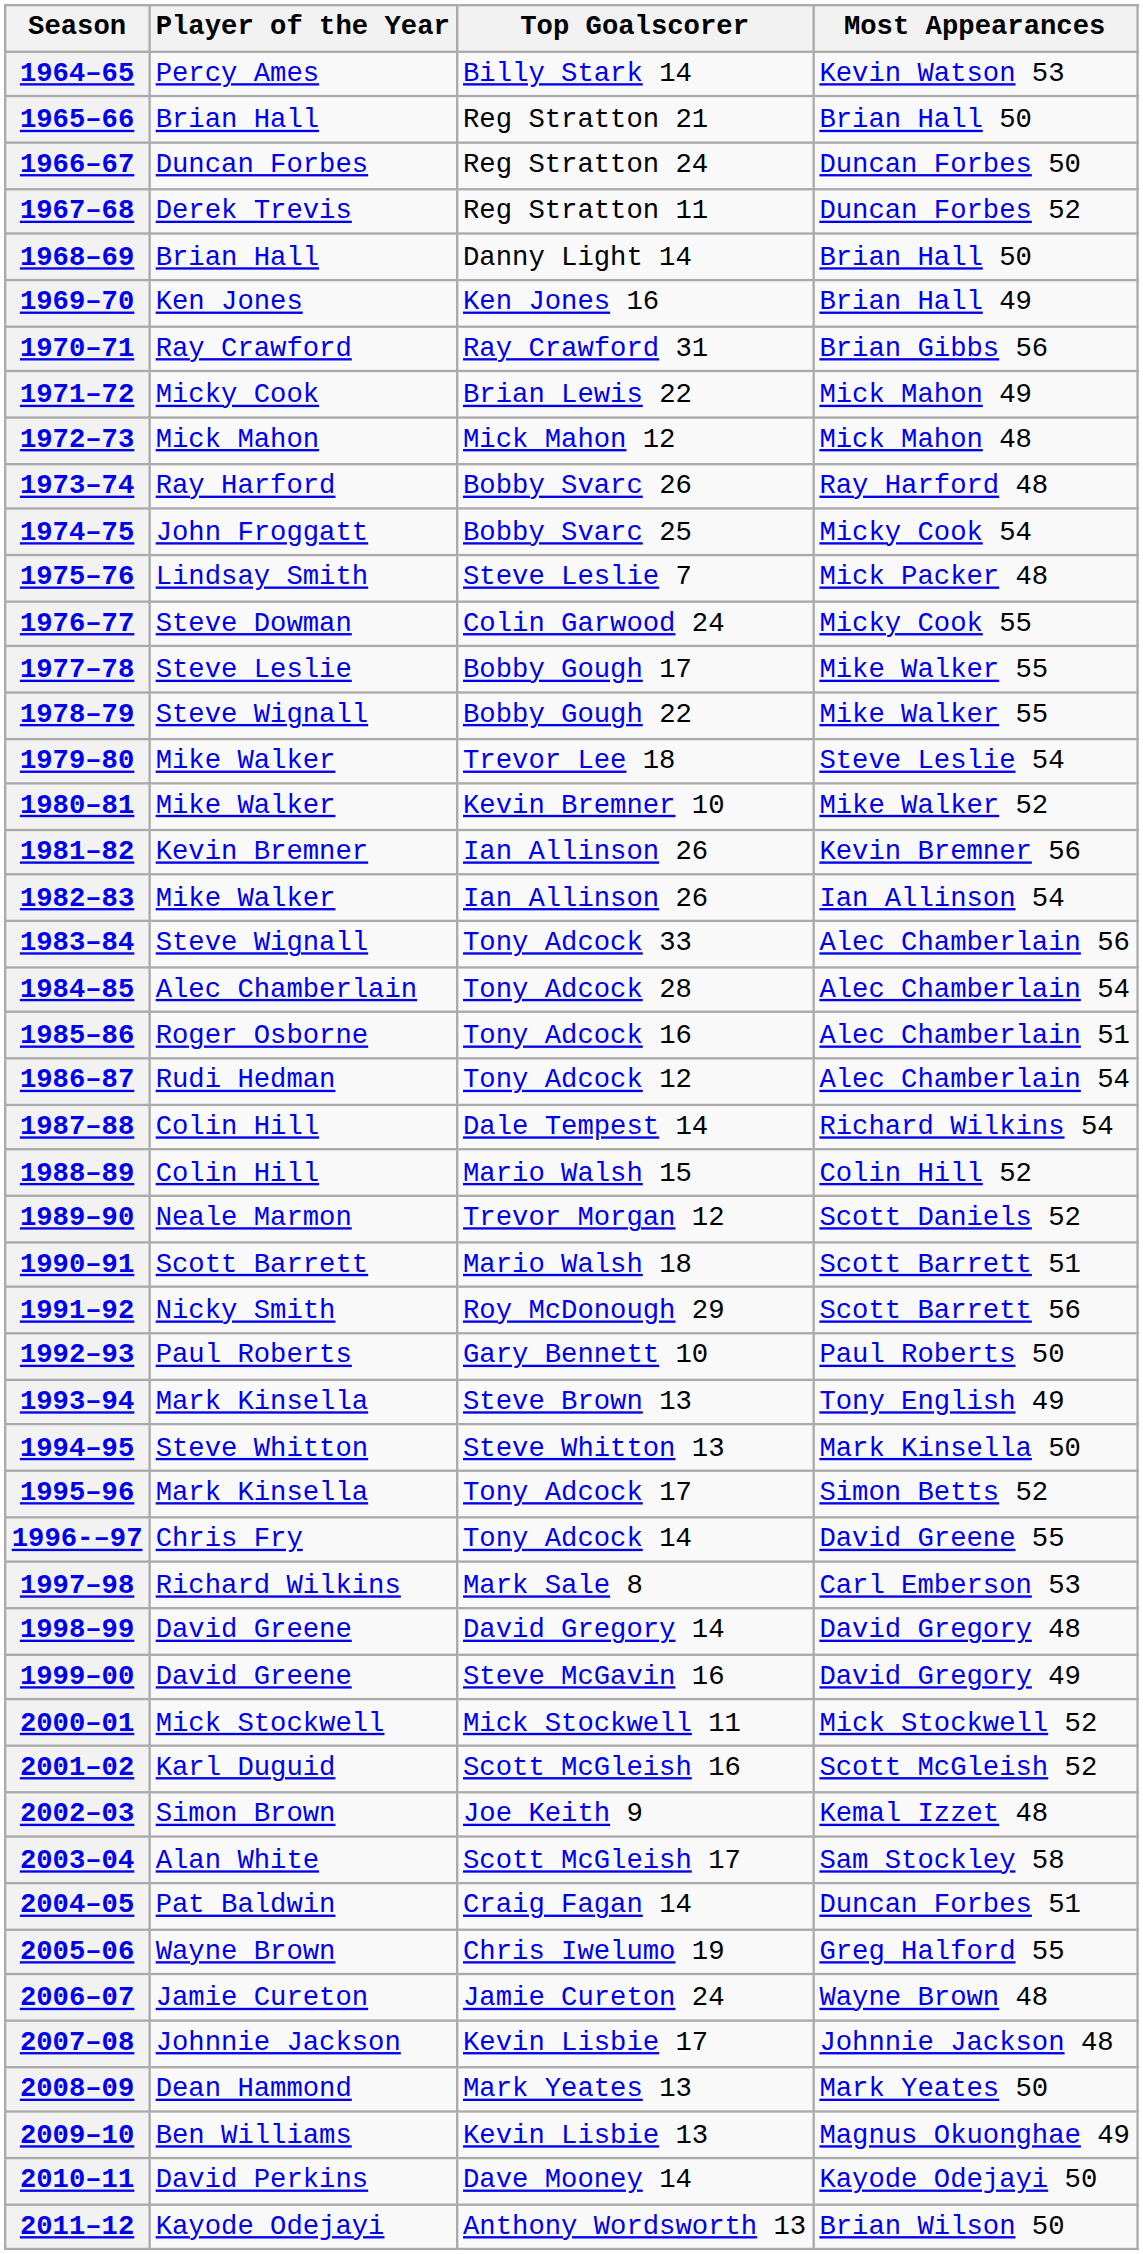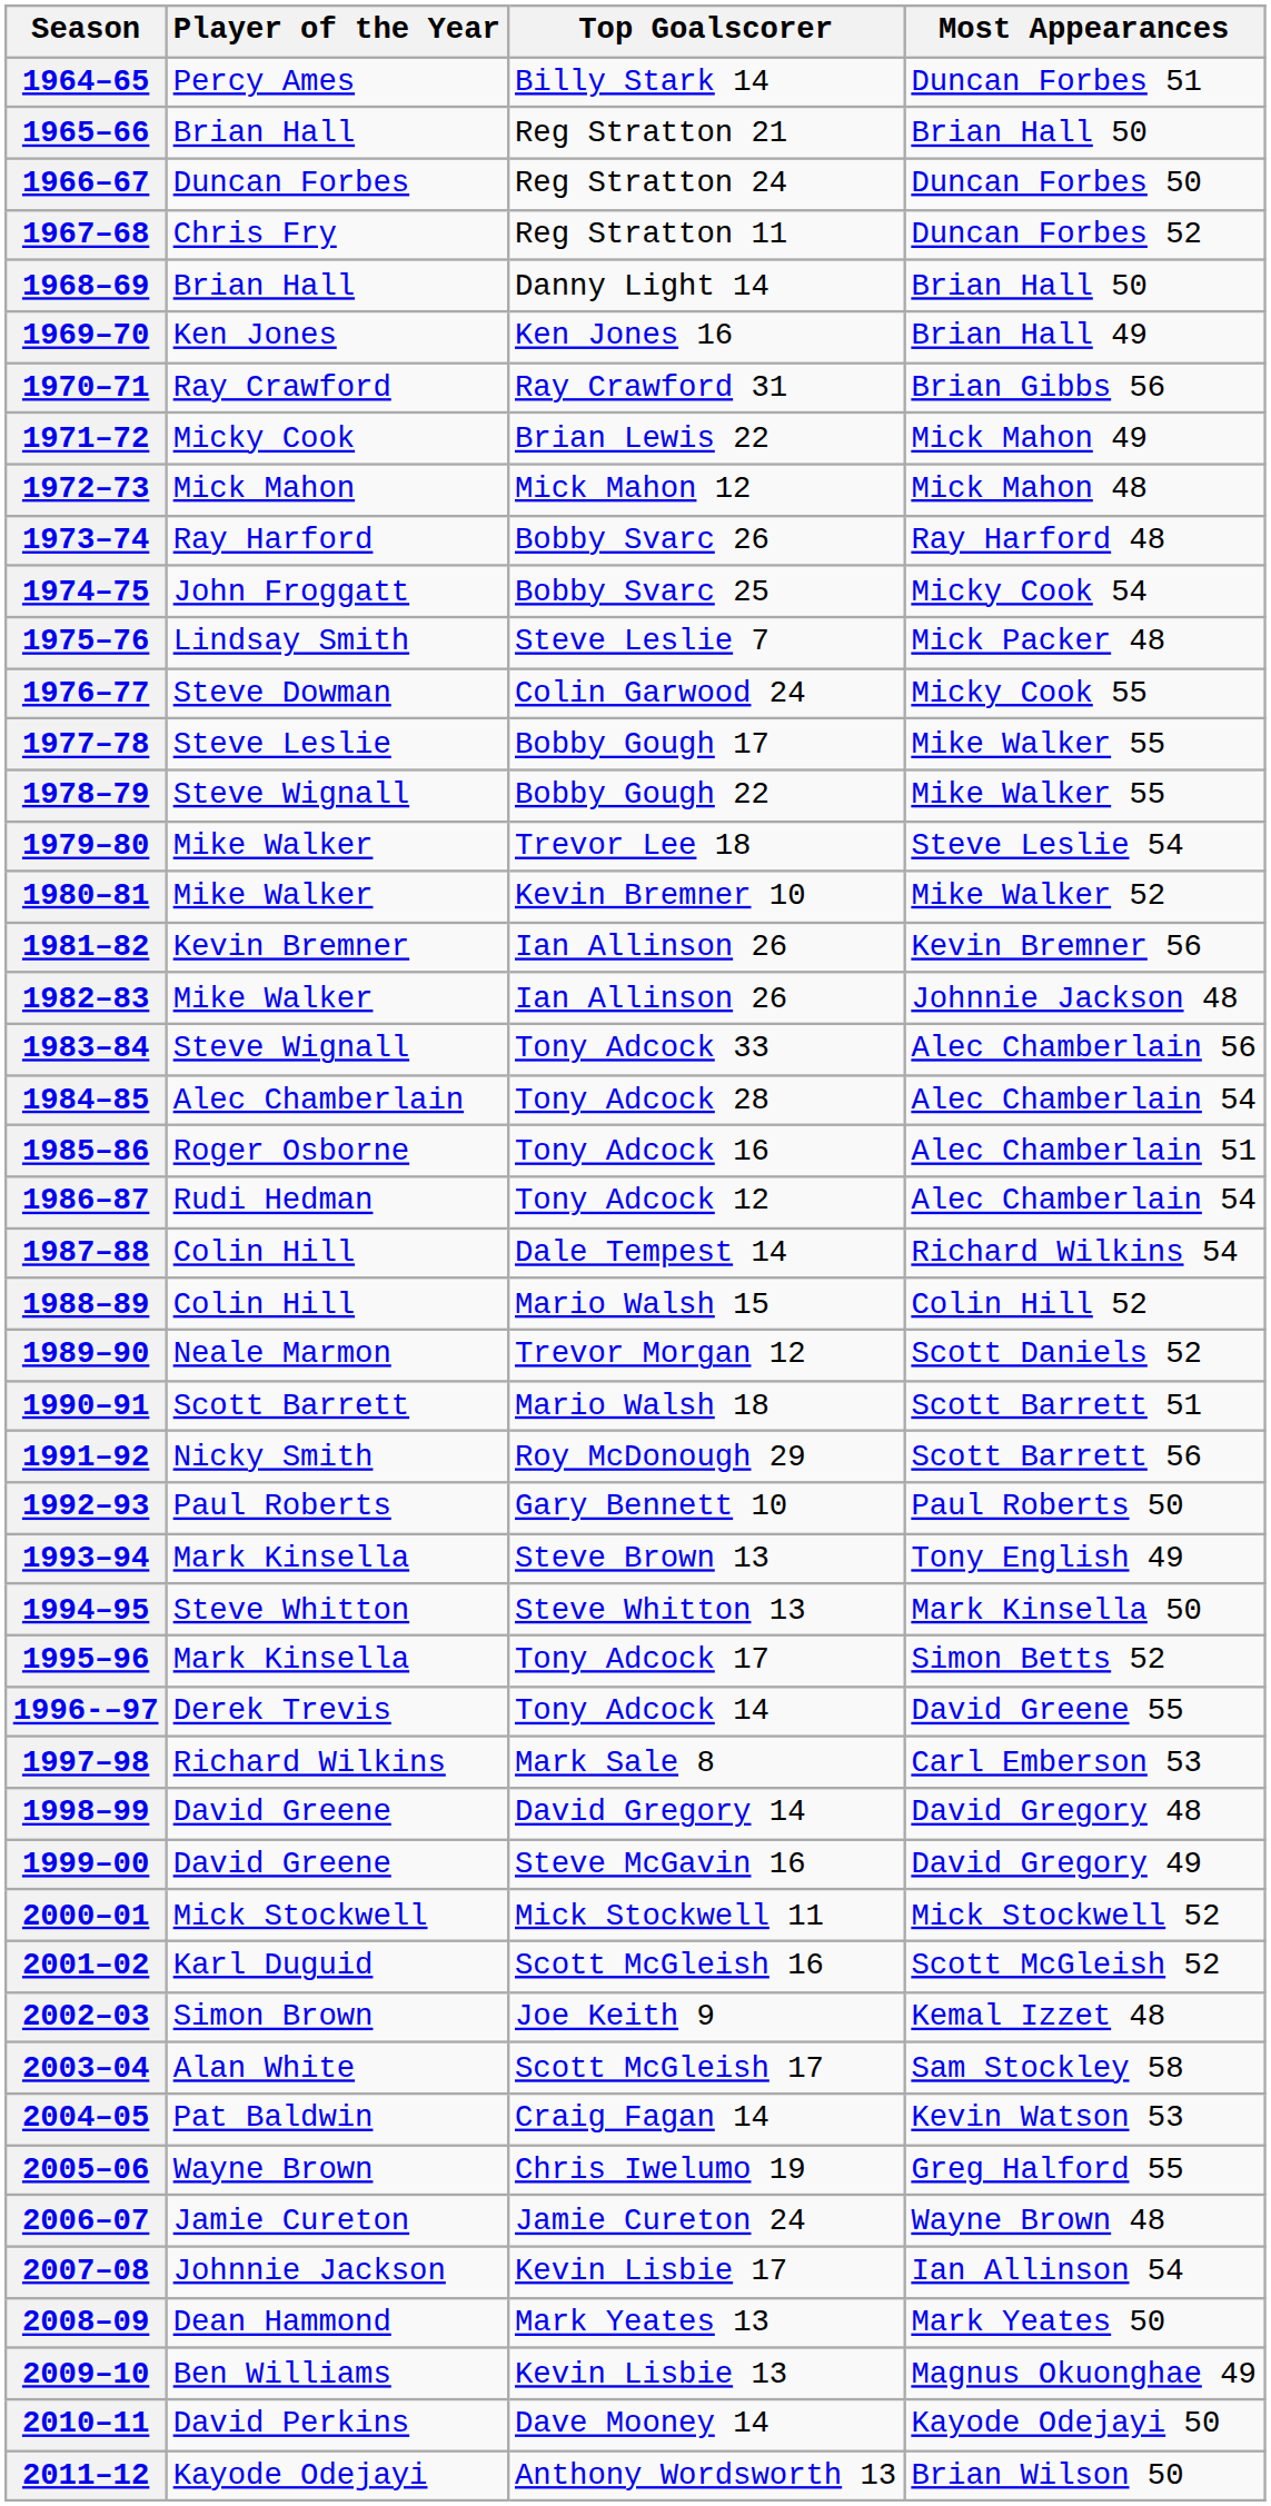1964–65 | Most Appearances: Kevin Watson 53 -> Duncan Forbes 51
1967–68 | Player of the Year: Derek Trevis -> Chris Fry
1982–83 | Most Appearances: Ian Allinson 54 -> Johnnie Jackson 48
1996-–97 | Player of the Year: Chris Fry -> Derek Trevis
2004–05 | Most Appearances: Duncan Forbes 51 -> Kevin Watson 53
2007–08 | Most Appearances: Johnnie Jackson 48 -> Ian Allinson 54
